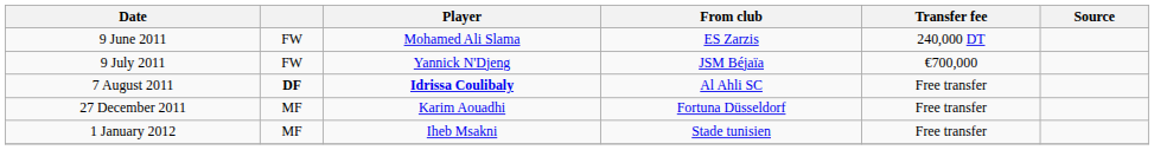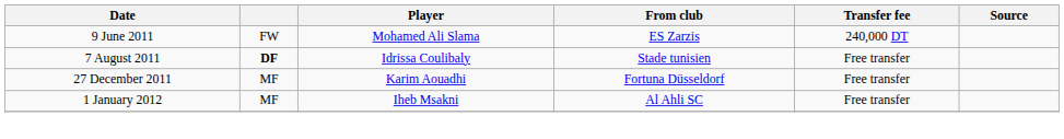- row: 9 July 2011 | FW | Yannick N'Djeng | JSM Béjaïa | €700,000
7 August 2011 | Player: bold -> normal
7 August 2011 | From club: Al Ahli SC -> Stade tunisien
1 January 2012 | From club: Stade tunisien -> Al Ahli SC
